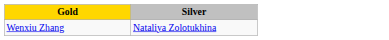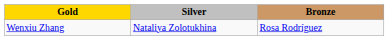+ column: Bronze | Rosa Rodríguez
